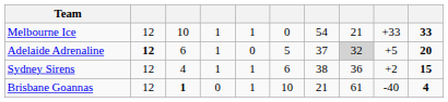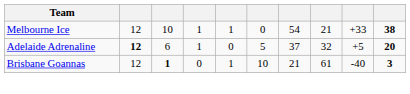Melbourne Ice | column 10: 33 -> 38
Adelaide Adrenaline | column 8: lightgrey background -> no background
- row: Sydney Sirens | 12 | 4 | 1 | 1 | 6 | 38 | 36 | +2 | 15
Brisbane Goannas | column 10: 4 -> 3
